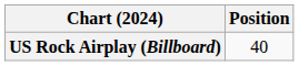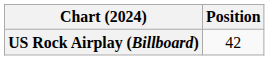US Rock Airplay (Billboard) | Position: 40 -> 42
